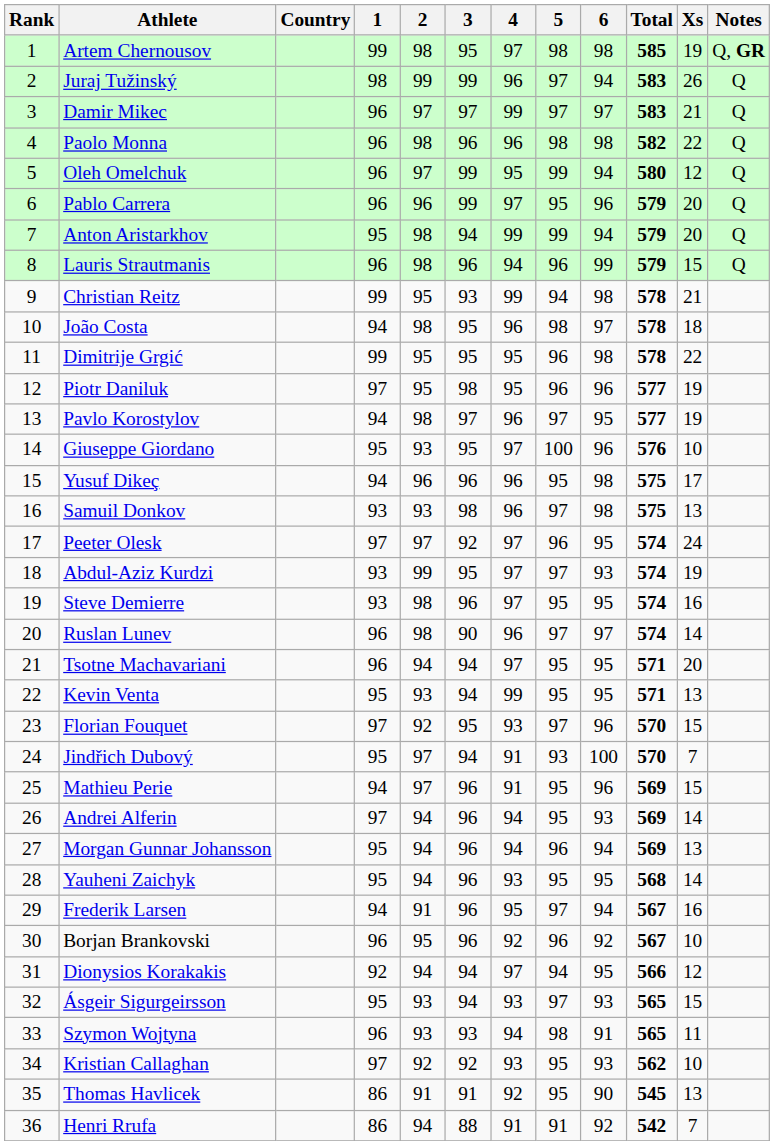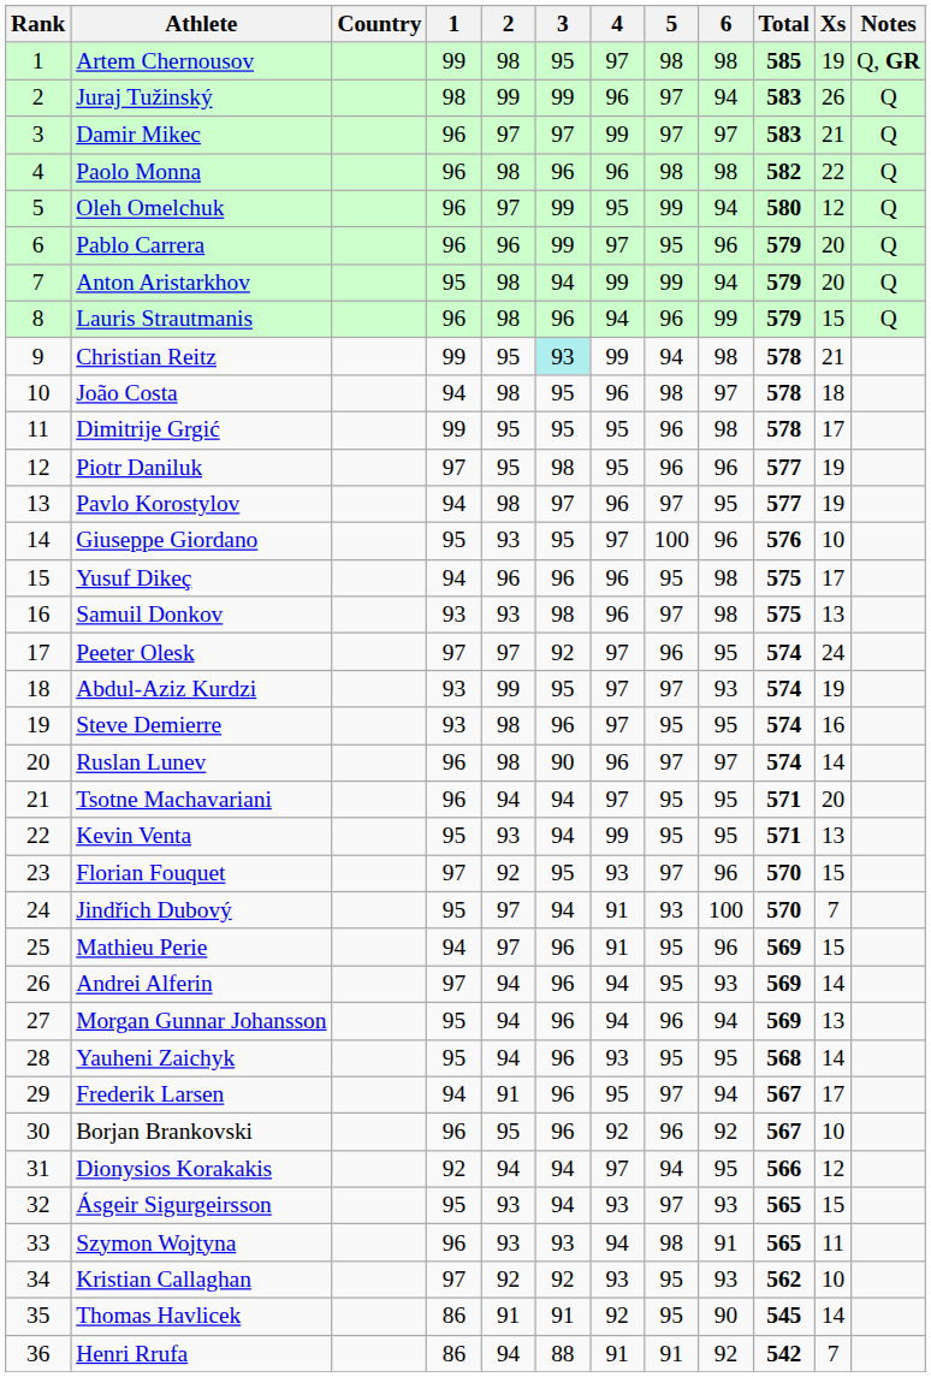Christian Reitz | 3: no background -> paleturquoise background
Dimitrije Grgić | Xs: 22 -> 17
Frederik Larsen | Xs: 16 -> 17
Thomas Havlicek | Xs: 13 -> 14
